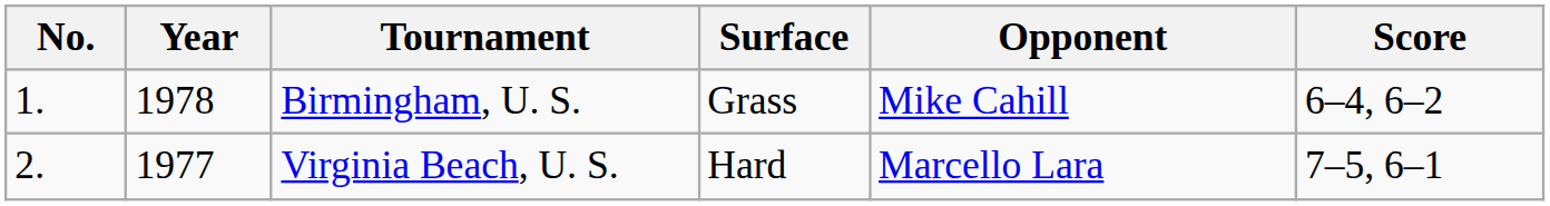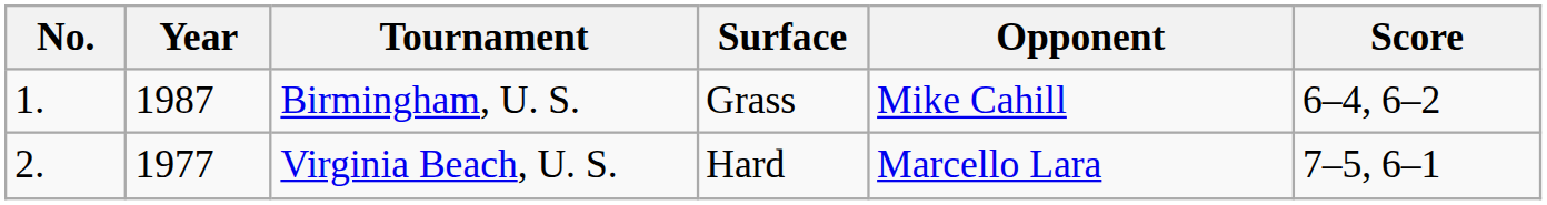Birmingham, U. S. | Year: 1978 -> 1987
